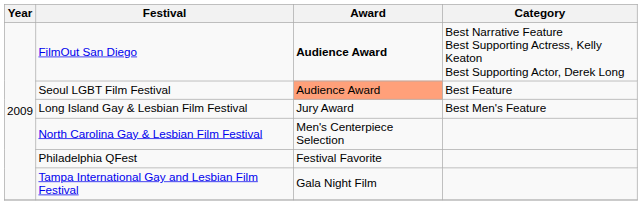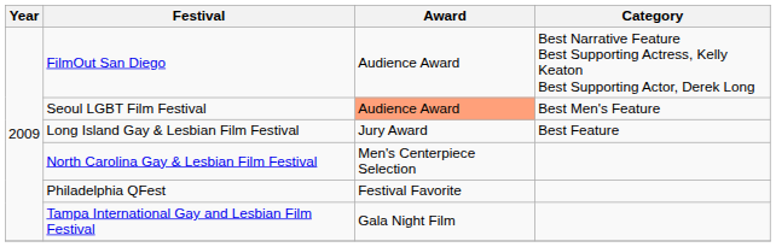FilmOut San Diego | Award: bold -> normal
Seoul LGBT Film Festival | Category: Best Feature -> Best Men's Feature
Long Island Gay & Lesbian Film Festival | Category: Best Men's Feature -> Best Feature
